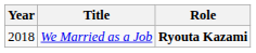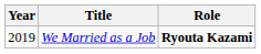We Married as a Job | Year: 2018 -> 2019
